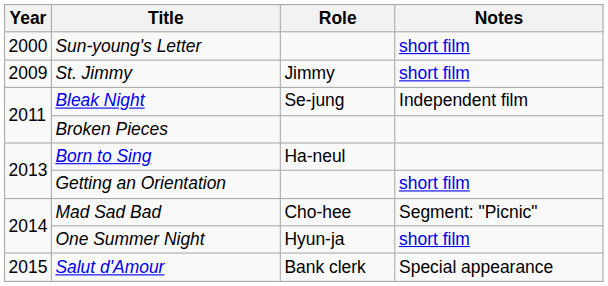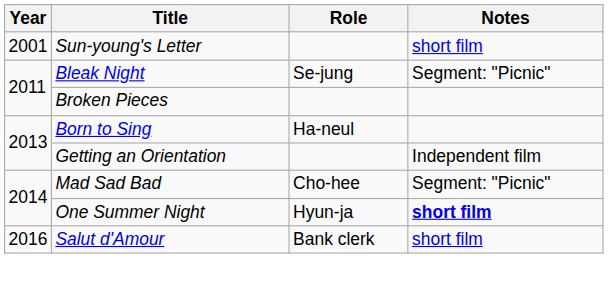Sun-young's Letter | Year: 2000 -> 2001
- row: 2009 | St. Jimmy | Jimmy | short film
Bleak Night | Notes: Independent film -> Segment: "Picnic"
Getting an Orientation | Notes: short film -> Independent film
One Summer Night | Notes: normal -> bold
Salut d'Amour | Year: 2015 -> 2016
Salut d'Amour | Notes: Special appearance -> short film
